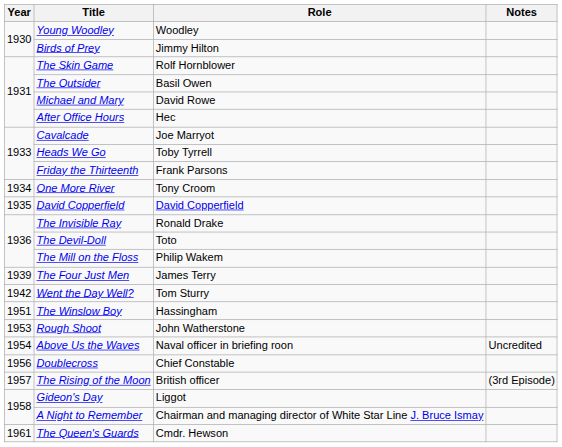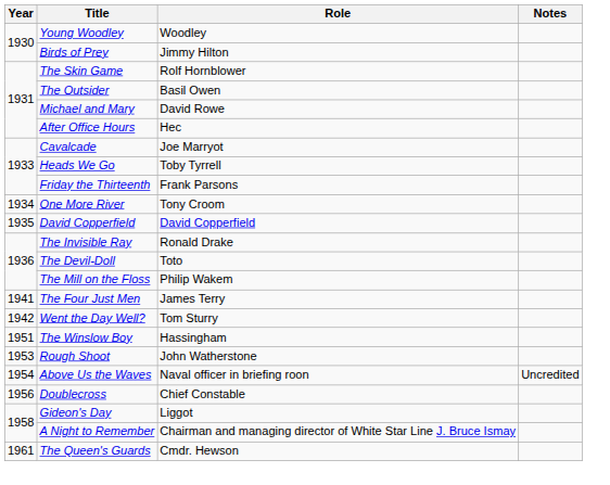The Four Just Men | Year: 1939 -> 1941
- row: 1957 | The Rising of the Moon | British officer | (3rd Episode)
